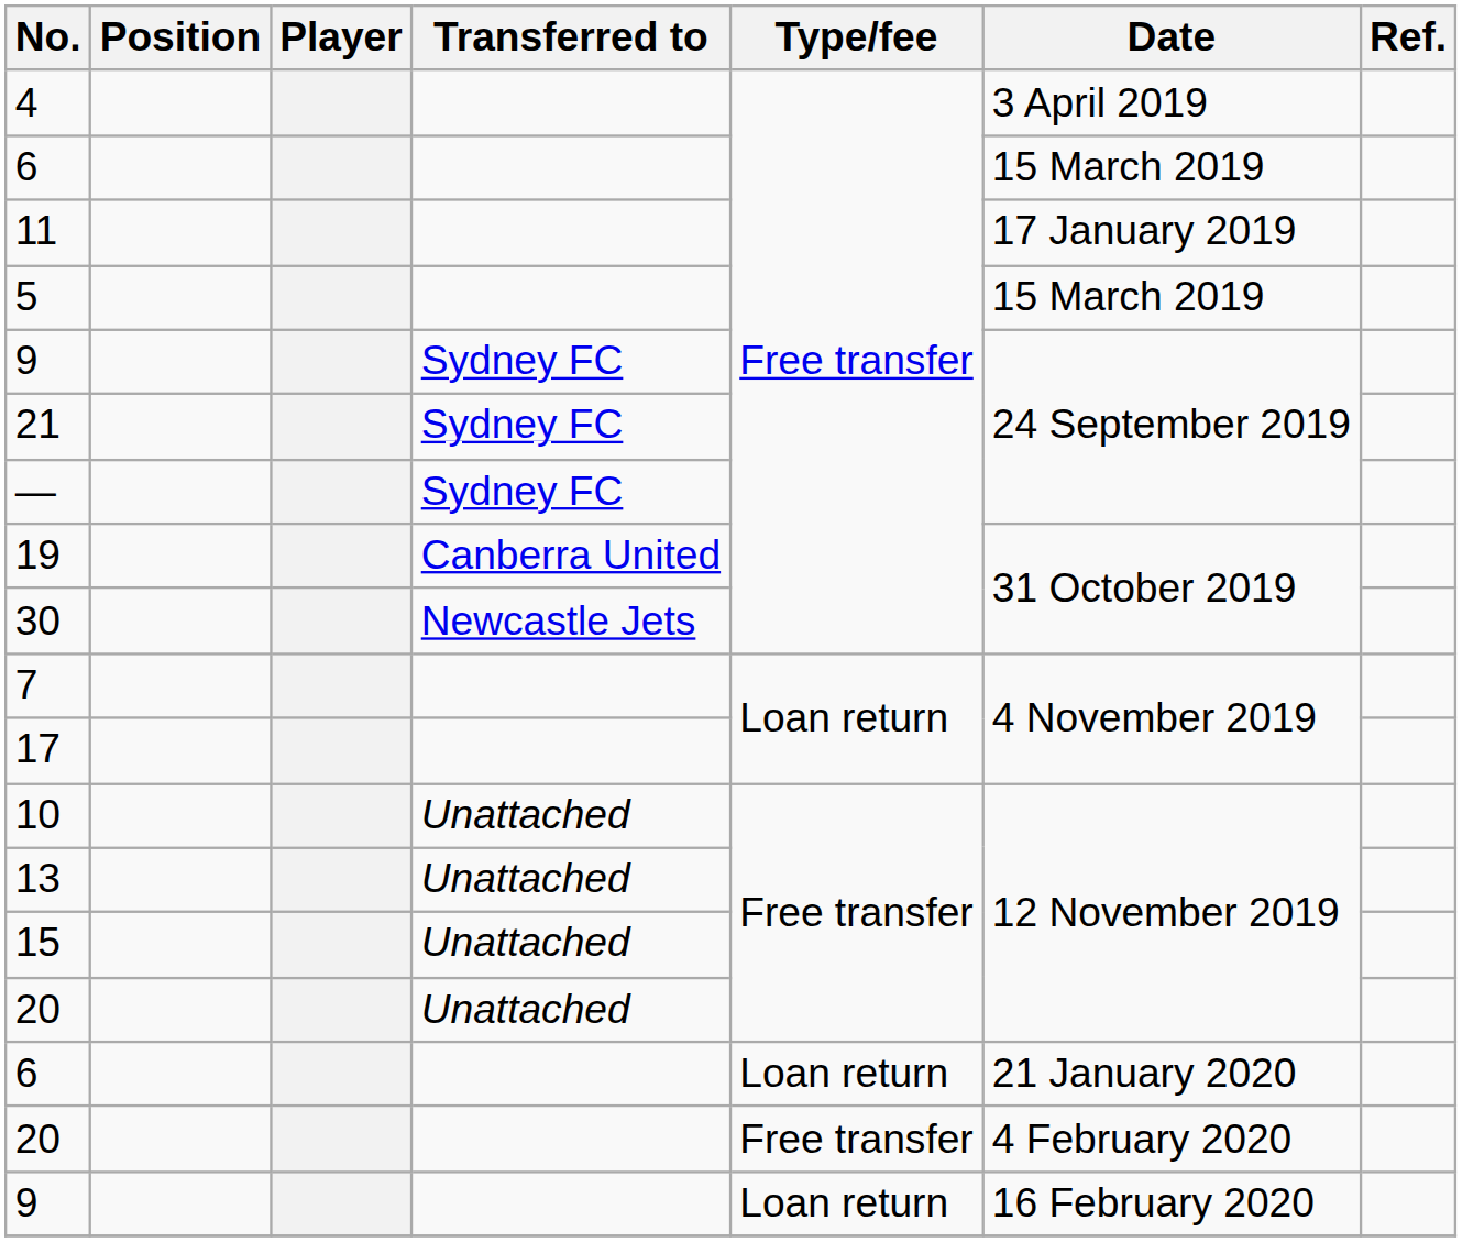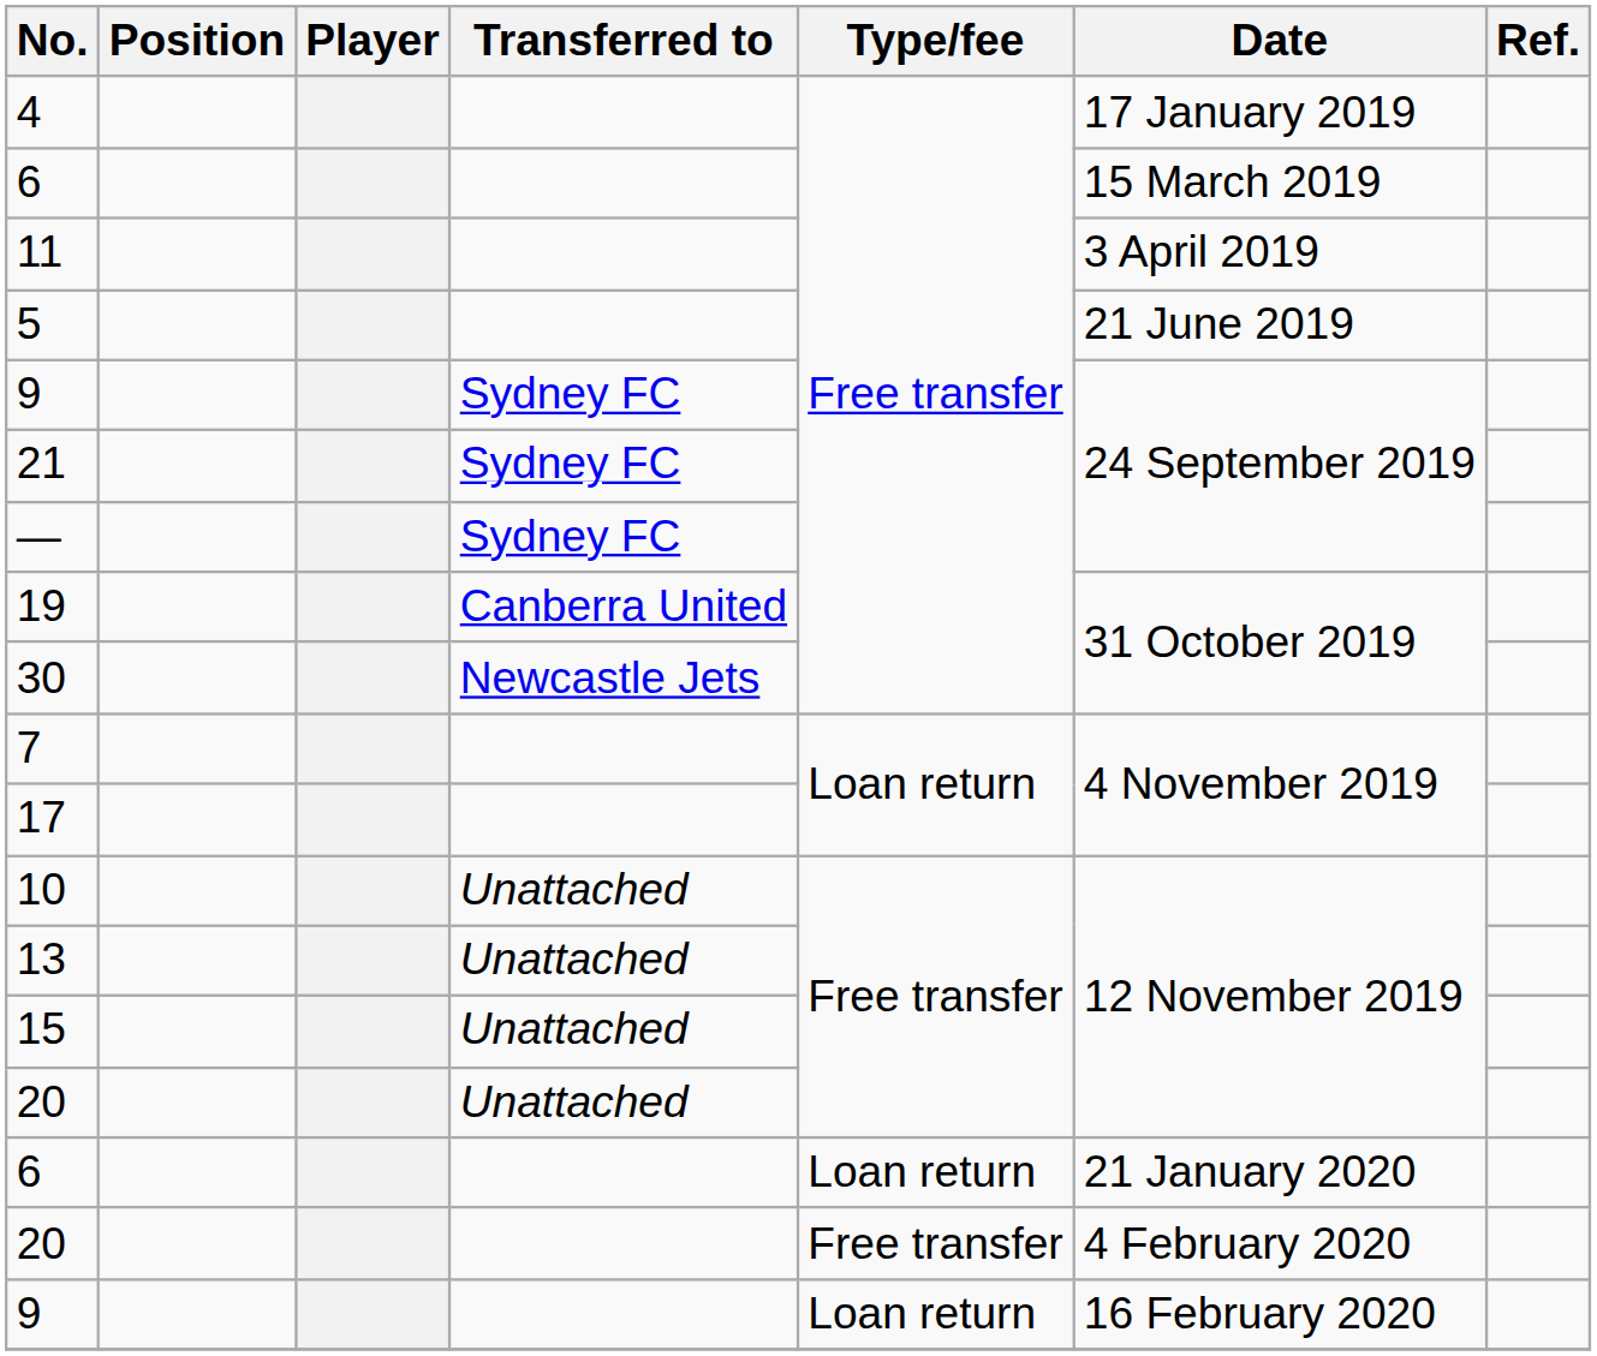4 | Date: 3 April 2019 -> 17 January 2019
11 | Date: 17 January 2019 -> 3 April 2019
5 | Date: 15 March 2019 -> 21 June 2019
